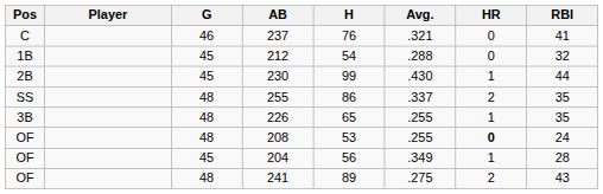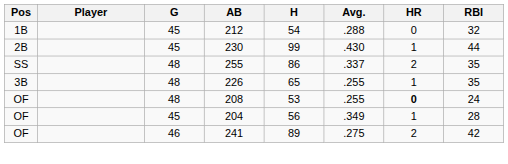- row: C | 46 | 237 | 76 | .321 | 0 | 41
241 | G: 48 -> 46
241 | RBI: 43 -> 42
